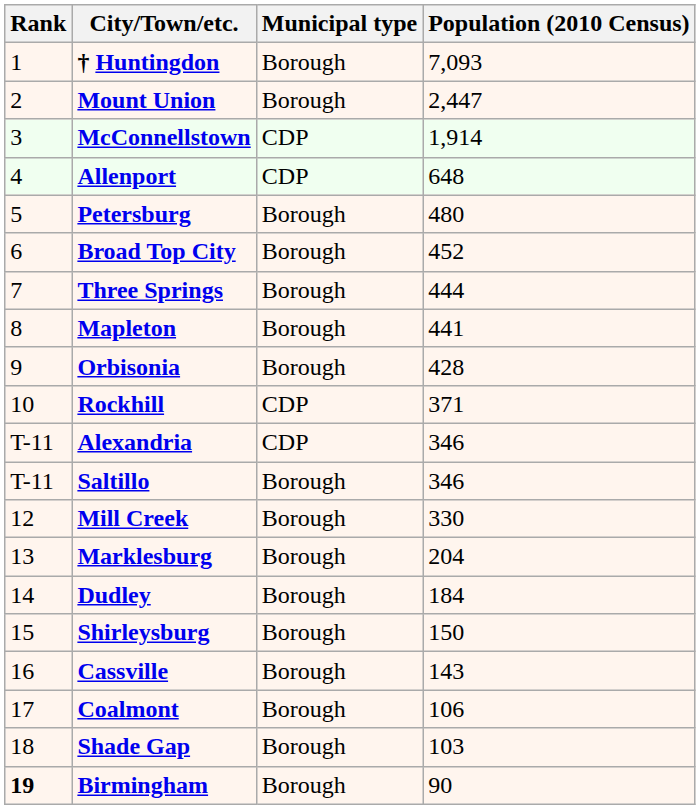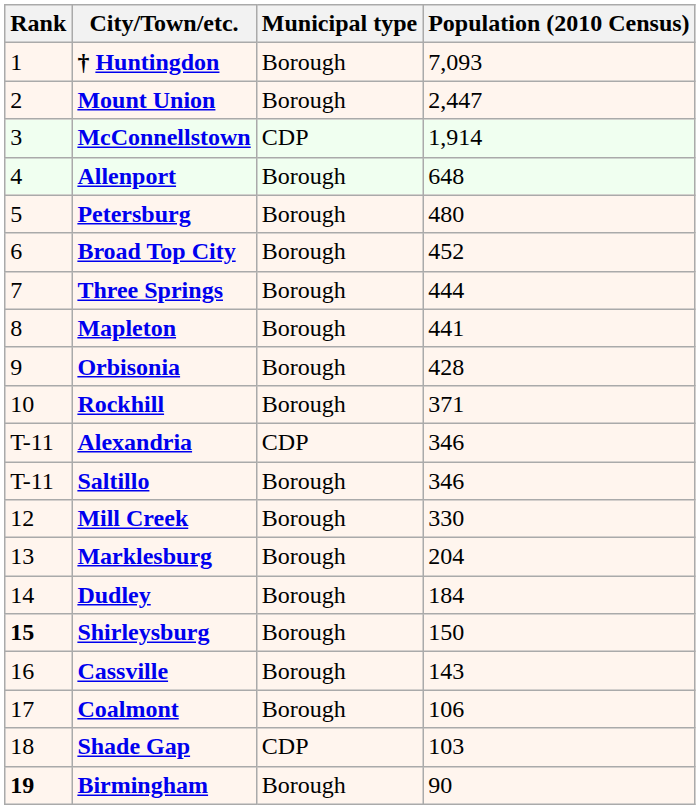Allenport | Municipal type: CDP -> Borough
Rockhill | Municipal type: CDP -> Borough
Shirleysburg | Rank: normal -> bold
Shade Gap | Municipal type: Borough -> CDP
